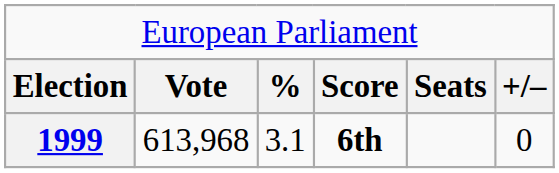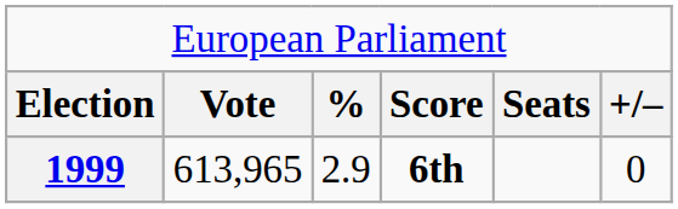1999 | column 2: 613,968 -> 613,965
1999 | column 3: 3.1 -> 2.9
